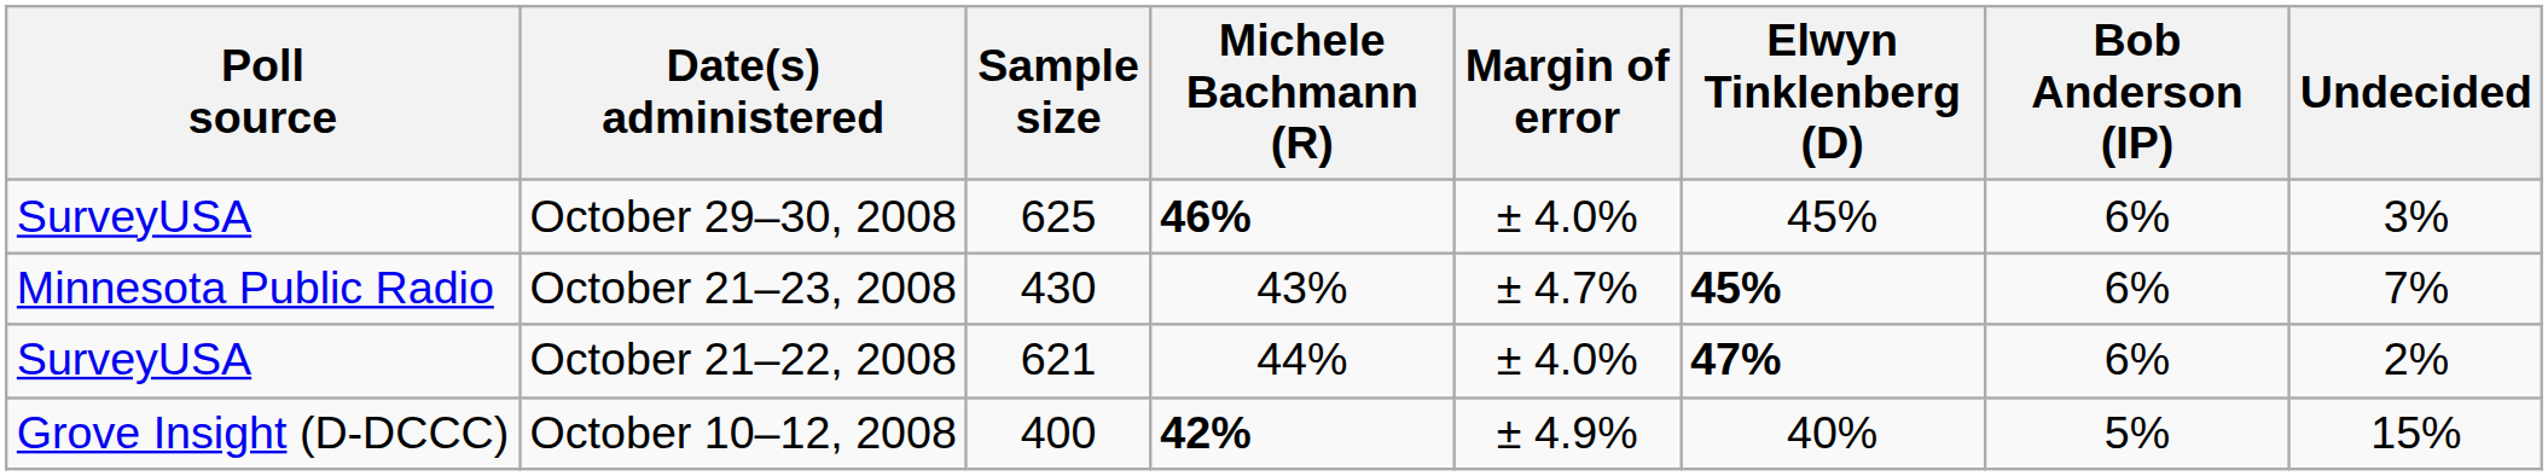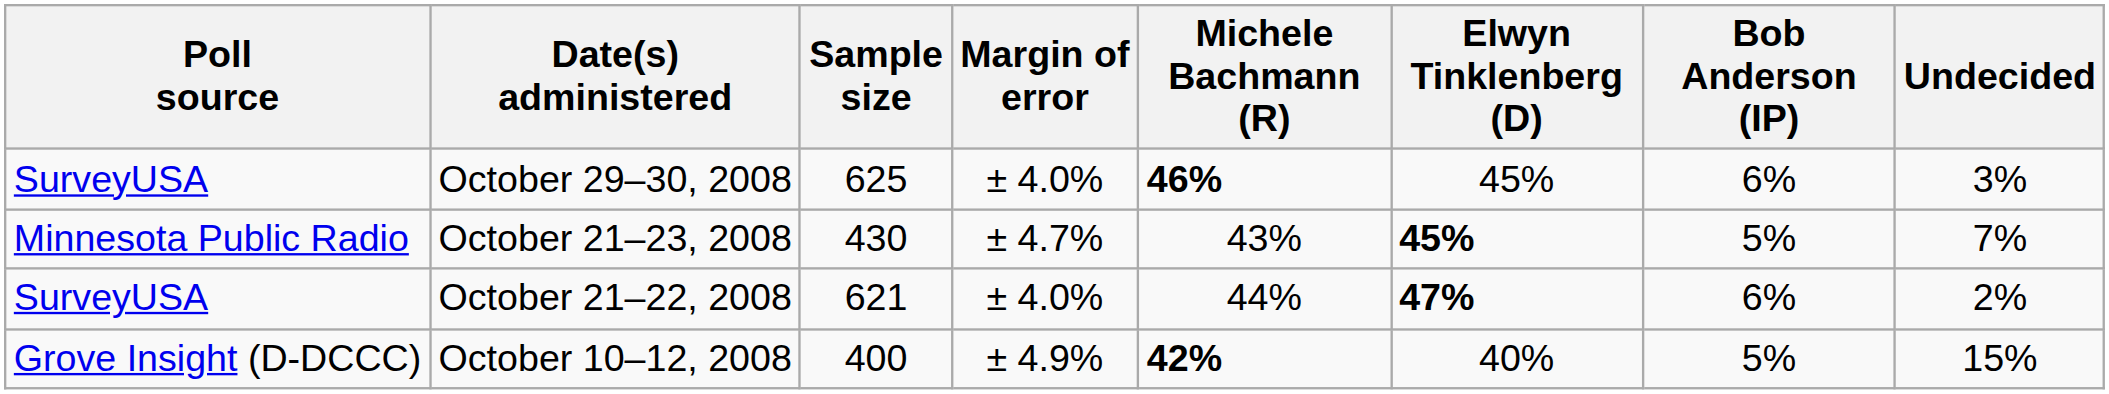columns swapped: Margin of error <-> Michele Bachmann (R)
October 21–23, 2008 | Bob Anderson (IP): 6% -> 5%
